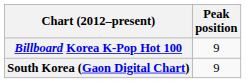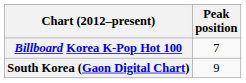Billboard Korea K-Pop Hot 100 | Peak position: 9 -> 7
